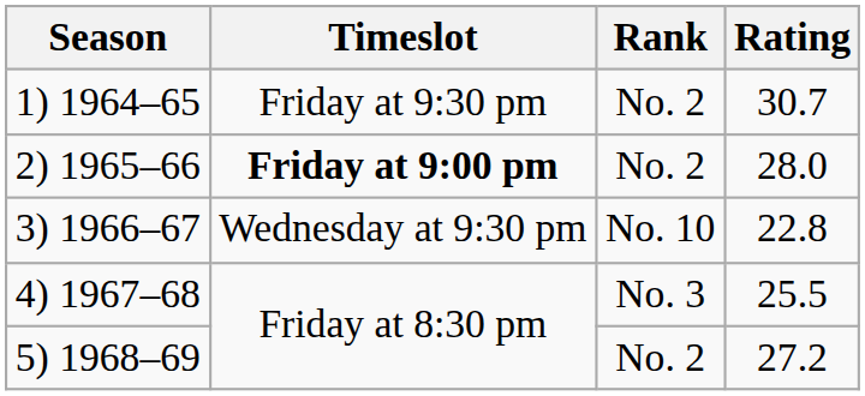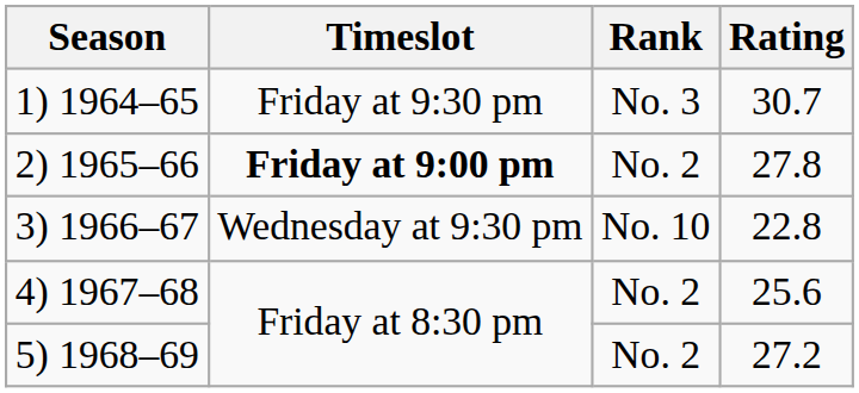1) 1964–65 | Rank: No. 2 -> No. 3
2) 1965–66 | Rating: 28.0 -> 27.8
4) 1967–68 | Rank: No. 3 -> No. 2
4) 1967–68 | Rating: 25.5 -> 25.6
